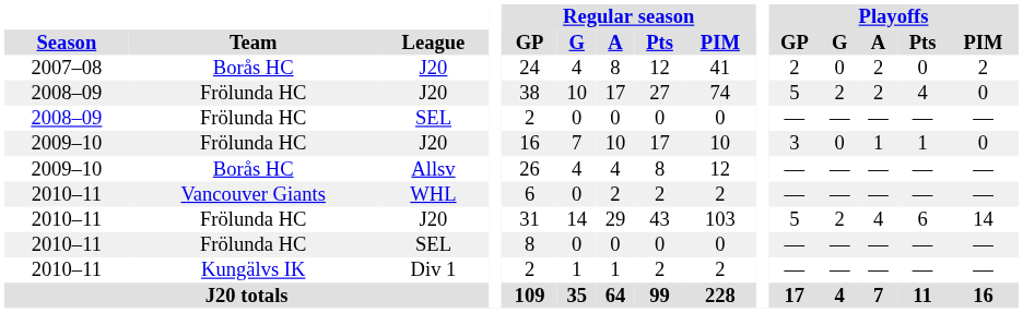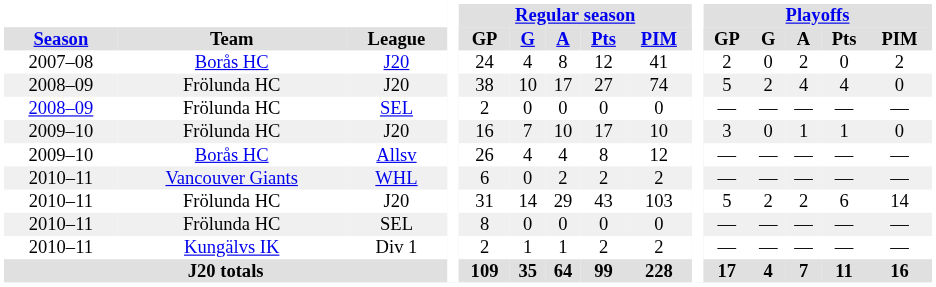2008–09 / J20 | Playoffs / A: 2 -> 4
2010–11 / J20 | Playoffs / A: 4 -> 2
